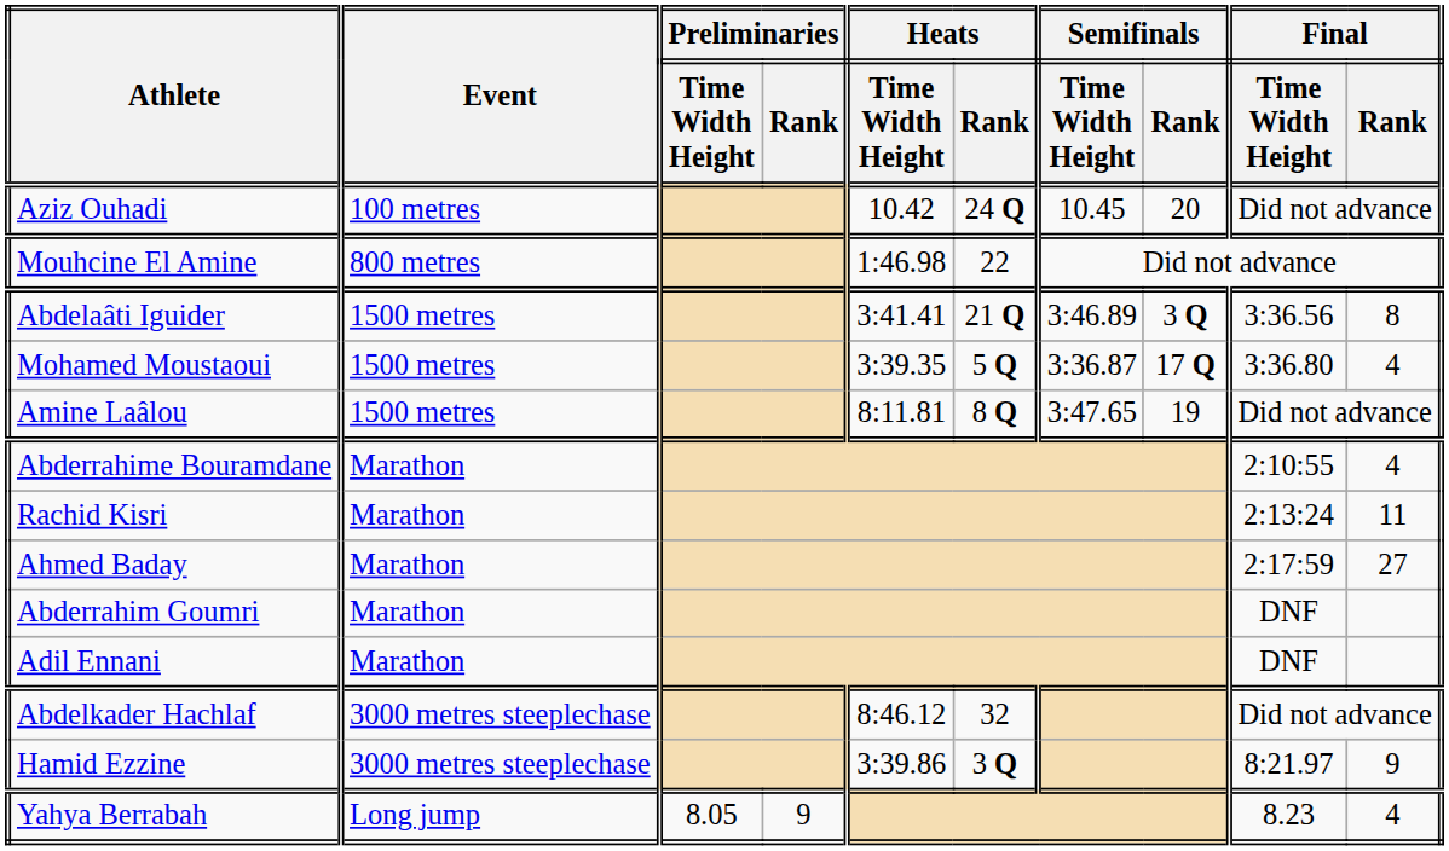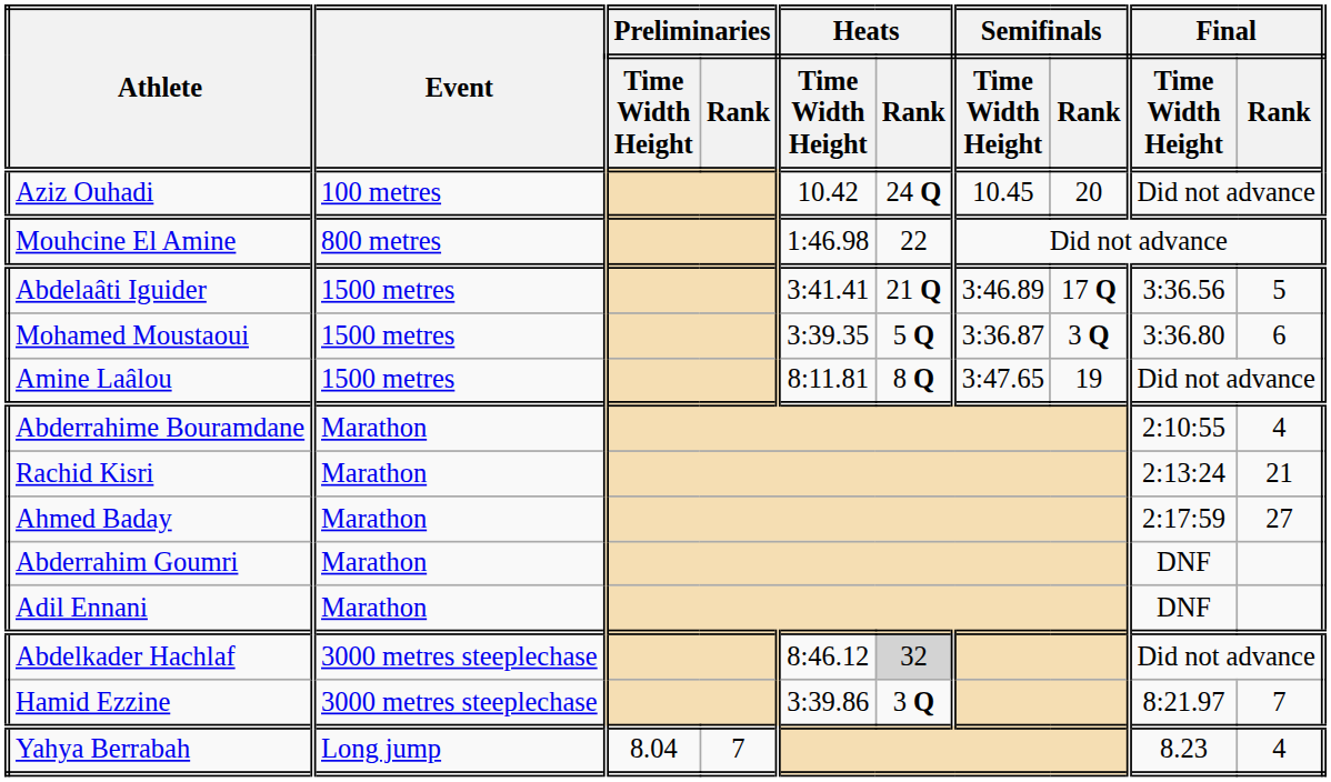Abdelaâti Iguider | Semifinals / Rank: 3 Q -> 17 Q
Abdelaâti Iguider | Final / Rank: 8 -> 5
Mohamed Moustaoui | Semifinals / Rank: 17 Q -> 3 Q
Mohamed Moustaoui | Final / Rank: 4 -> 6
Rachid Kisri | Final / Rank: 11 -> 21
Abdelkader Hachlaf | Heats / Rank: no background -> lightgrey background
Hamid Ezzine | Final / Rank: 9 -> 7
Yahya Berrabah | Preliminaries / Time Width Height: 8.05 -> 8.04
Yahya Berrabah | Preliminaries / Rank: 9 -> 7
